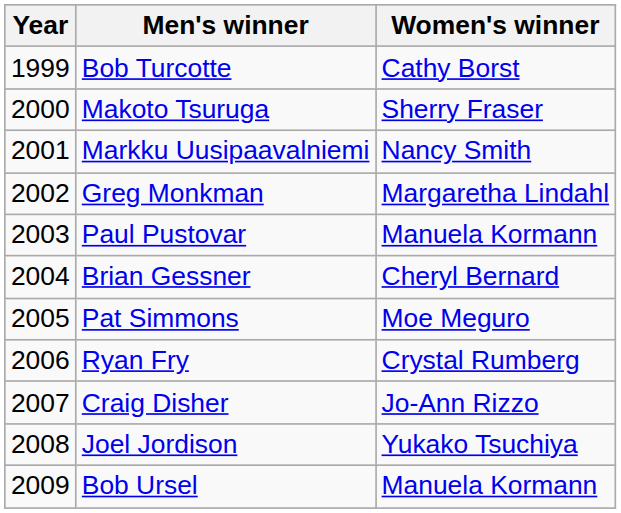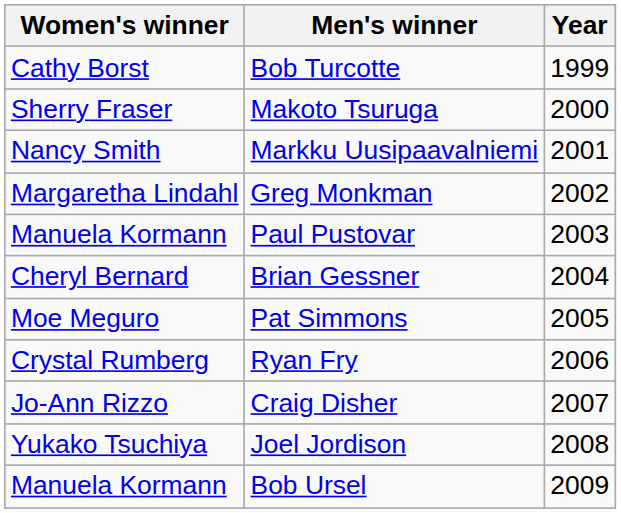columns swapped: Year <-> Women's winner
